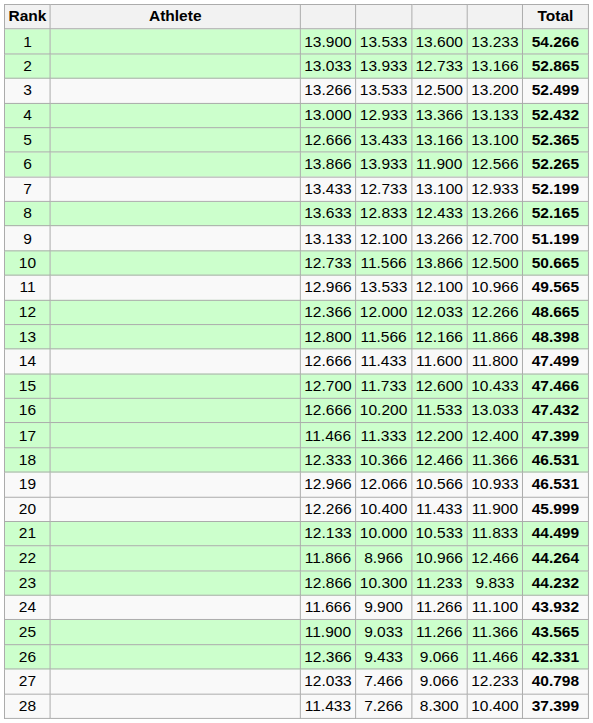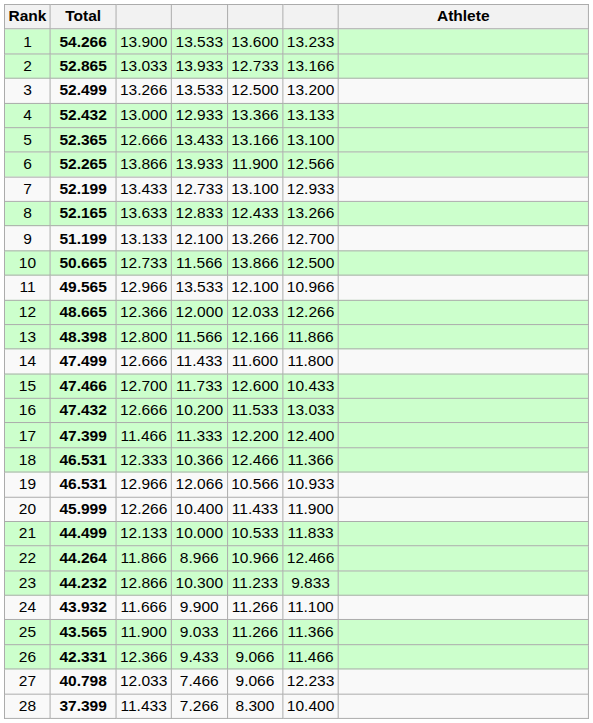columns swapped: Athlete <-> Total
